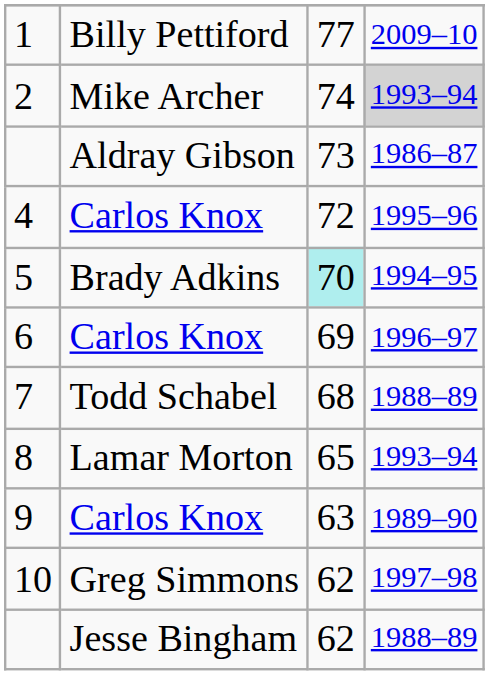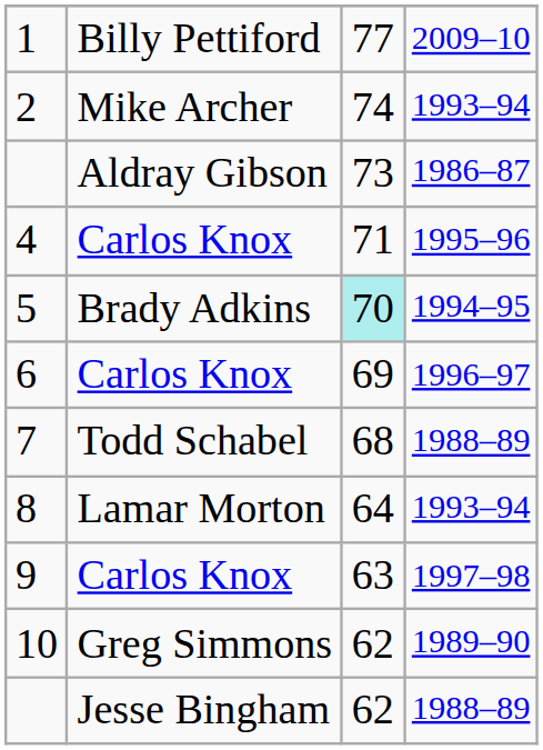2 | column 4: lightgrey background -> no background
4 | column 3: 72 -> 71
8 | column 3: 65 -> 64
9 | column 4: 1989–90 -> 1997–98
10 | column 4: 1997–98 -> 1989–90
